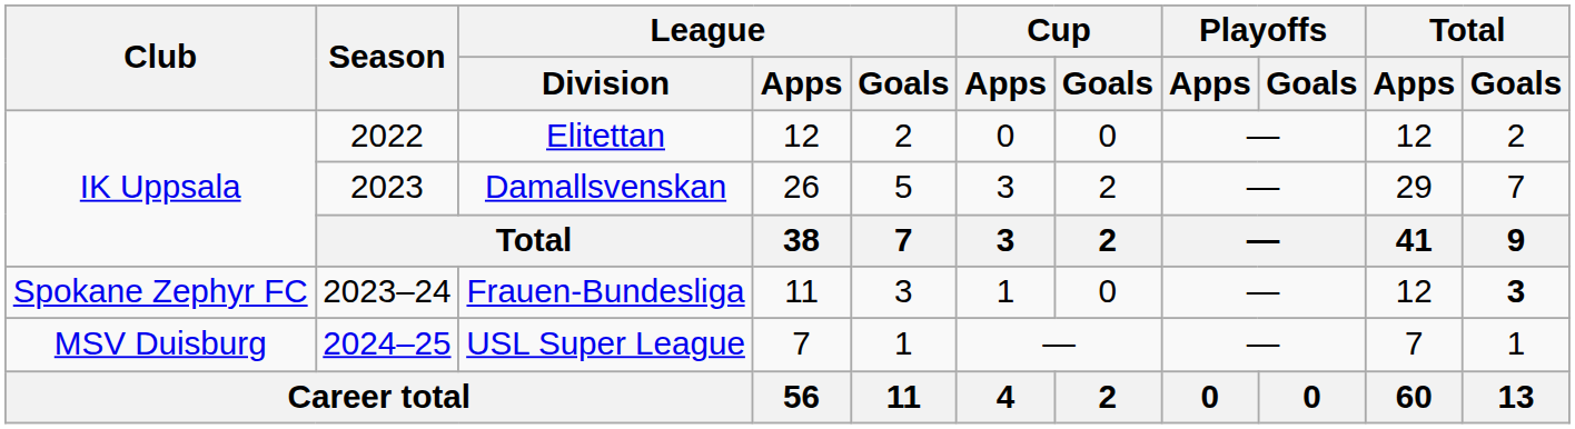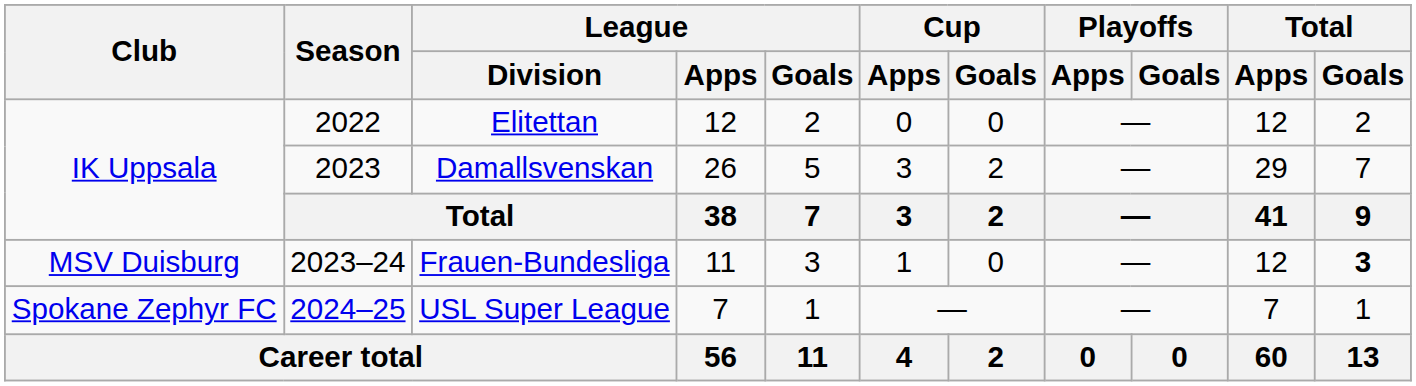Frauen-Bundesliga | Club: Spokane Zephyr FC -> MSV Duisburg
USL Super League | Club: MSV Duisburg -> Spokane Zephyr FC
